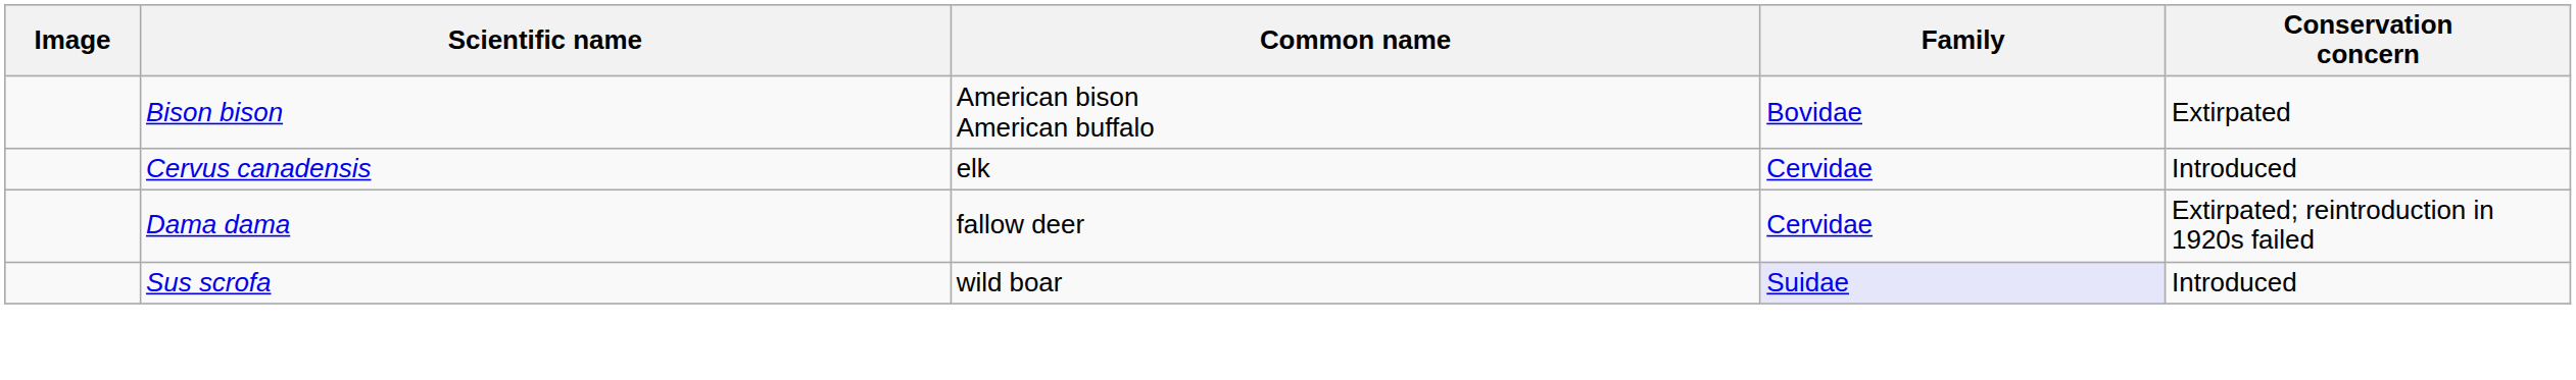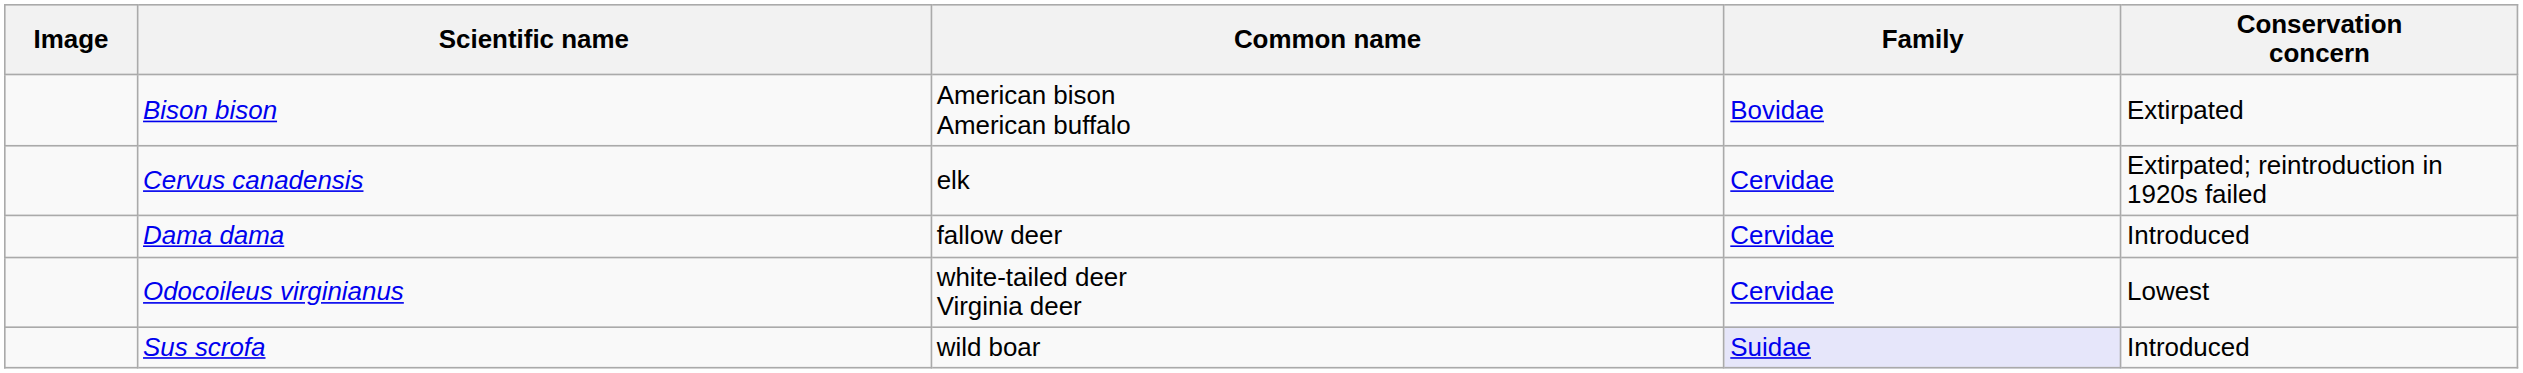Cervus canadensis | Conservation concern: Introduced -> Extirpated; reintroduction in 1920s failed
Dama dama | Conservation concern: Extirpated; reintroduction in 1920s failed -> Introduced
+ row: Odocoileus virginianus | white-tailed deer Virginia deer | Cervidae | Lowest
